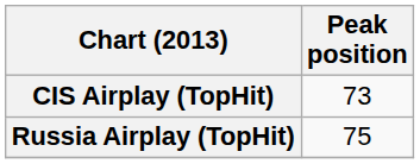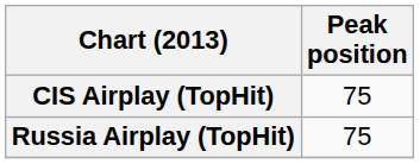CIS Airplay (TopHit) | Peak position: 73 -> 75
